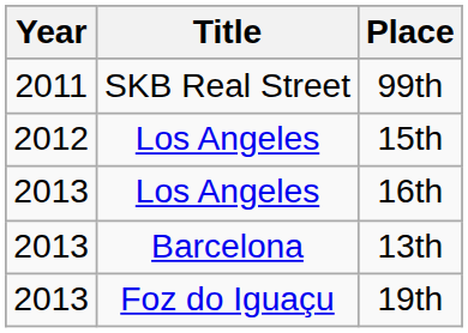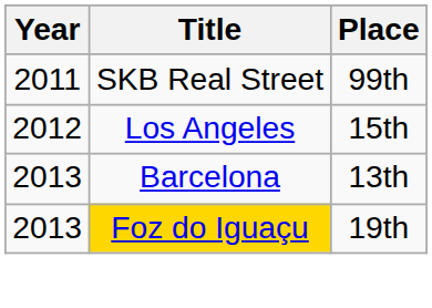- row: 2013 | Los Angeles | 16th
19th | Title: no background -> gold background
